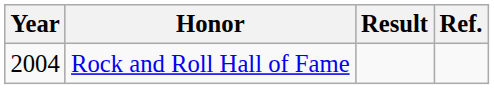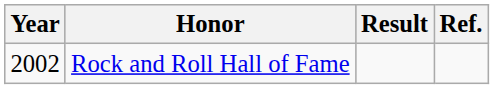Rock and Roll Hall of Fame | Year: 2004 -> 2002
